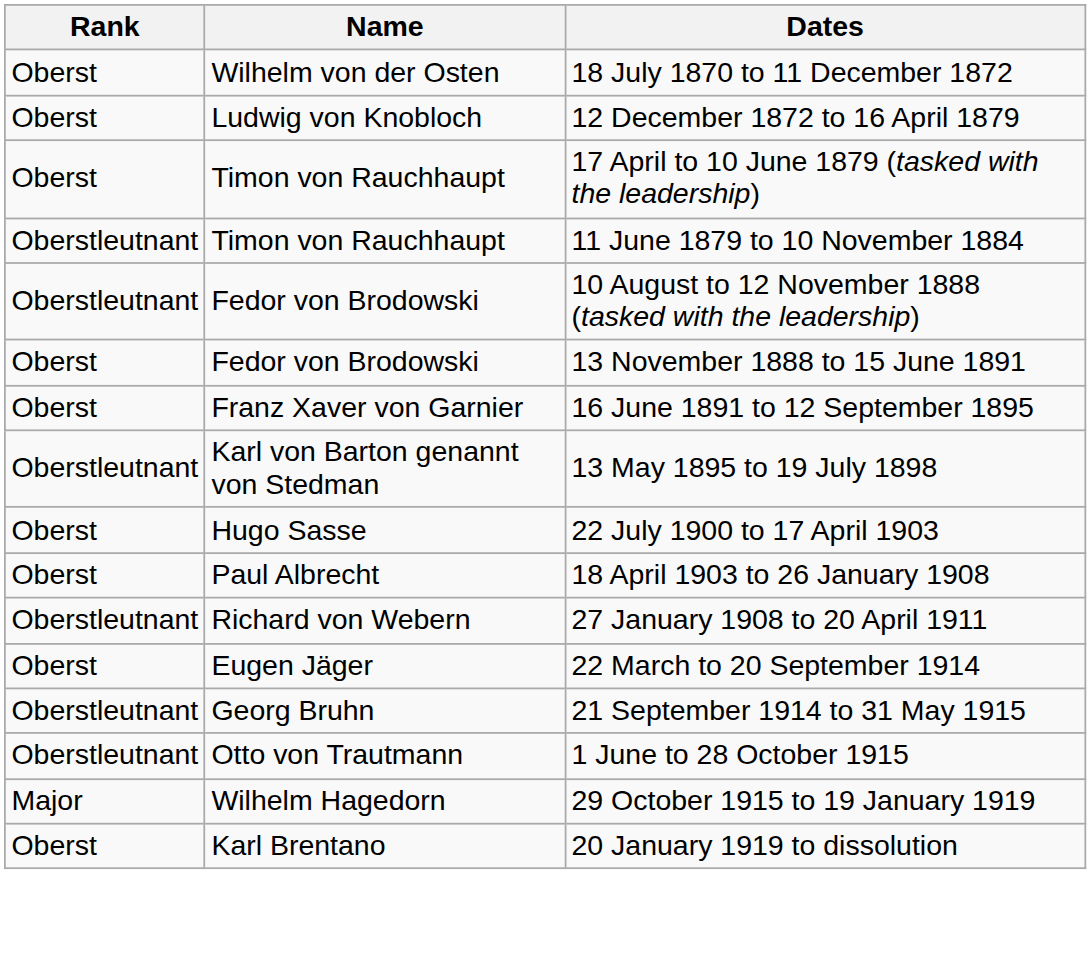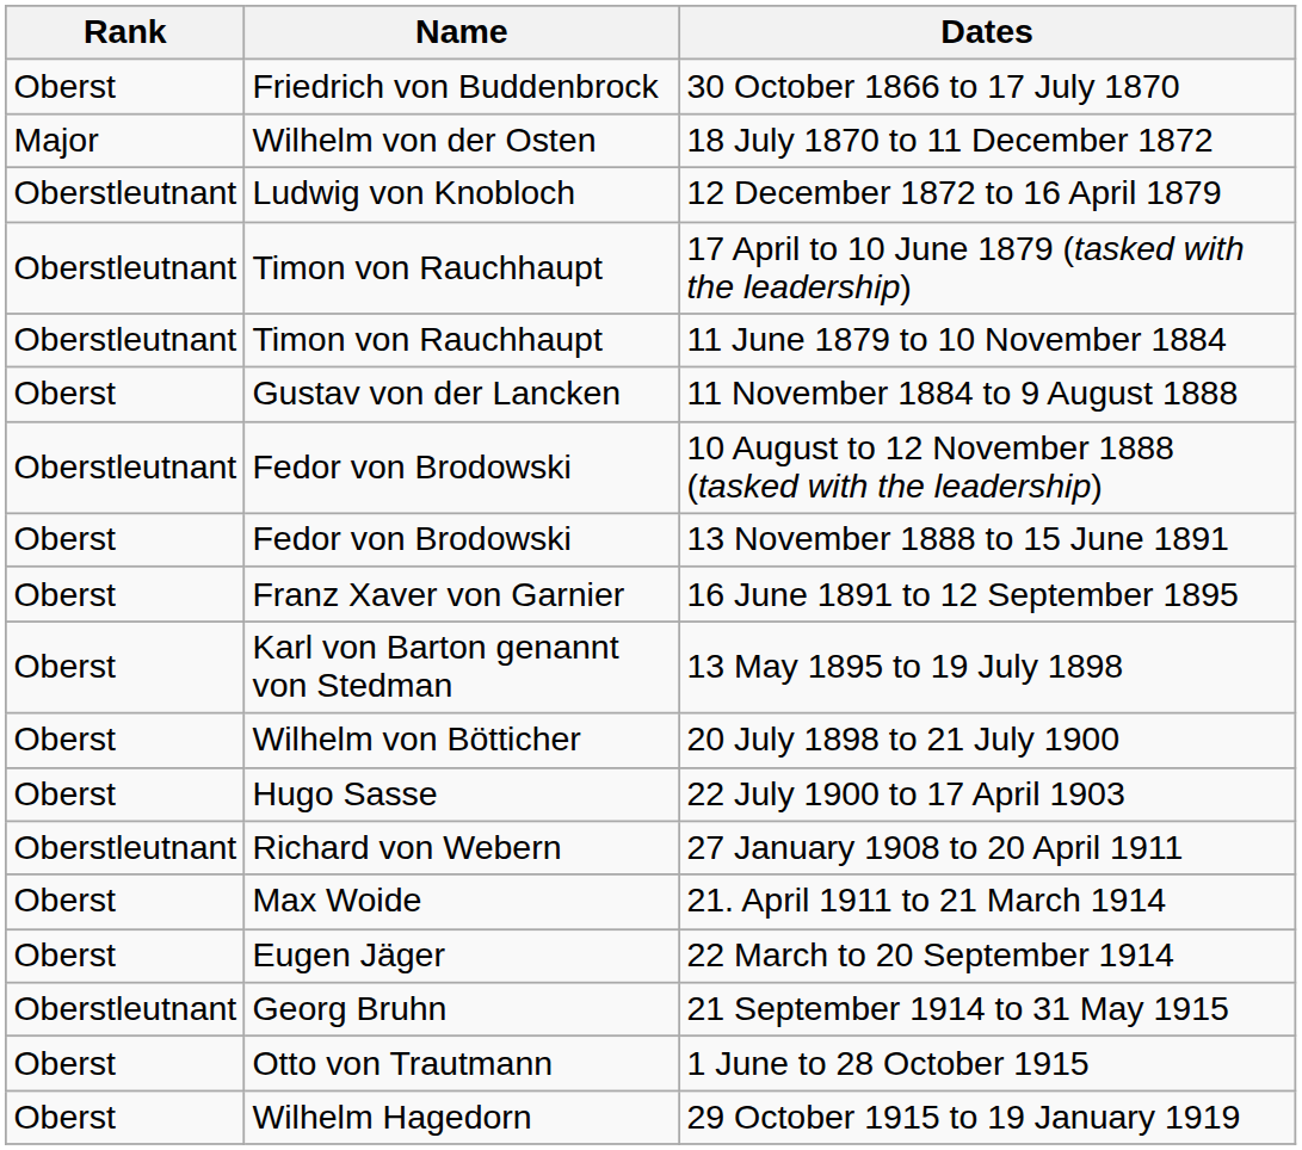+ row: Oberst | Friedrich von Buddenbrock | 30 October 1866 to 17 July 1870
18 July 1870 to 11 December 1872 | Rank: Oberst -> Major
12 December 1872 to 16 April 1879 | Rank: Oberst -> Oberstleutnant
17 April to 10 June 1879 (tasked with the leadership) | Rank: Oberst -> Oberstleutnant
+ row: Oberst | Gustav von der Lancken | 11 November 1884 to 9 August 1888
13 May 1895 to 19 July 1898 | Rank: Oberstleutnant -> Oberst
+ row: Oberst | Wilhelm von Bötticher | 20 July 1898 to 21 July 1900
- row: Oberst | Paul Albrecht | 18 April 1903 to 26 January 1908
+ row: Oberst | Max Woide | 21. April 1911 to 21 March 1914
1 June to 28 October 1915 | Rank: Oberstleutnant -> Oberst
29 October 1915 to 19 January 1919 | Rank: Major -> Oberst
- row: Oberst | Karl Brentano | 20 January 1919 to dissolution
